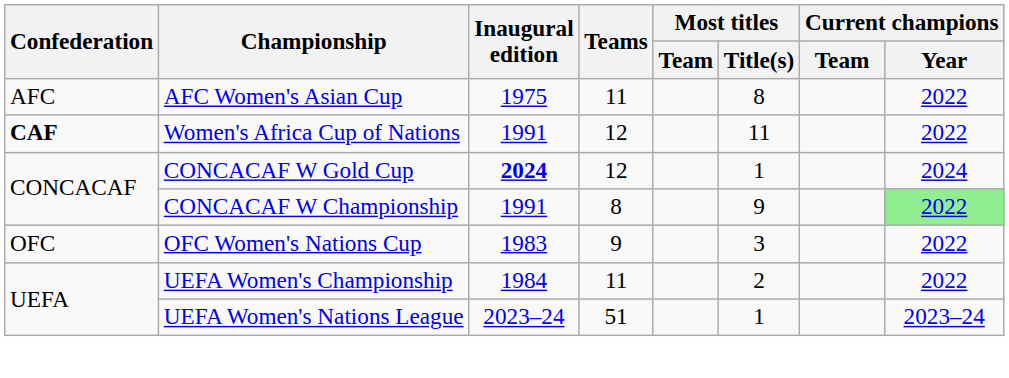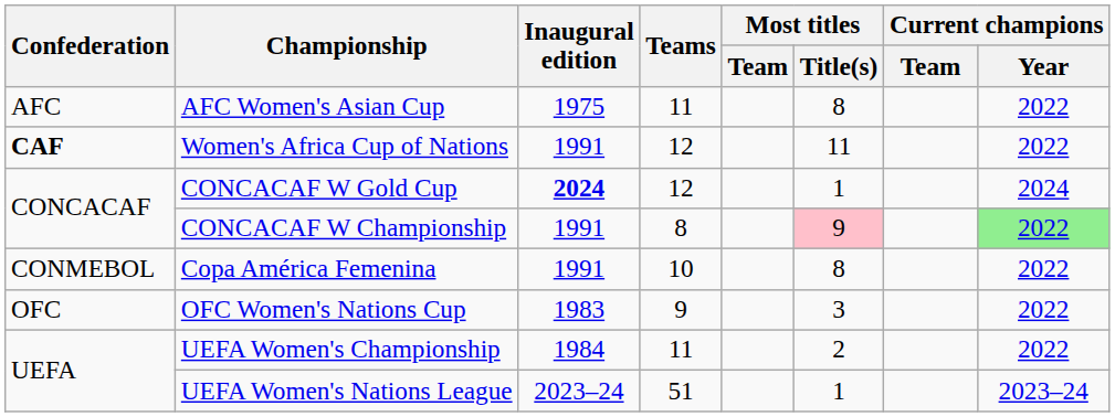CONCACAF W Championship | Most titles / Title(s): no background -> pink background
+ row: CONMEBOL | Copa América Femenina | 1991 | 10 | 8 | 2022
